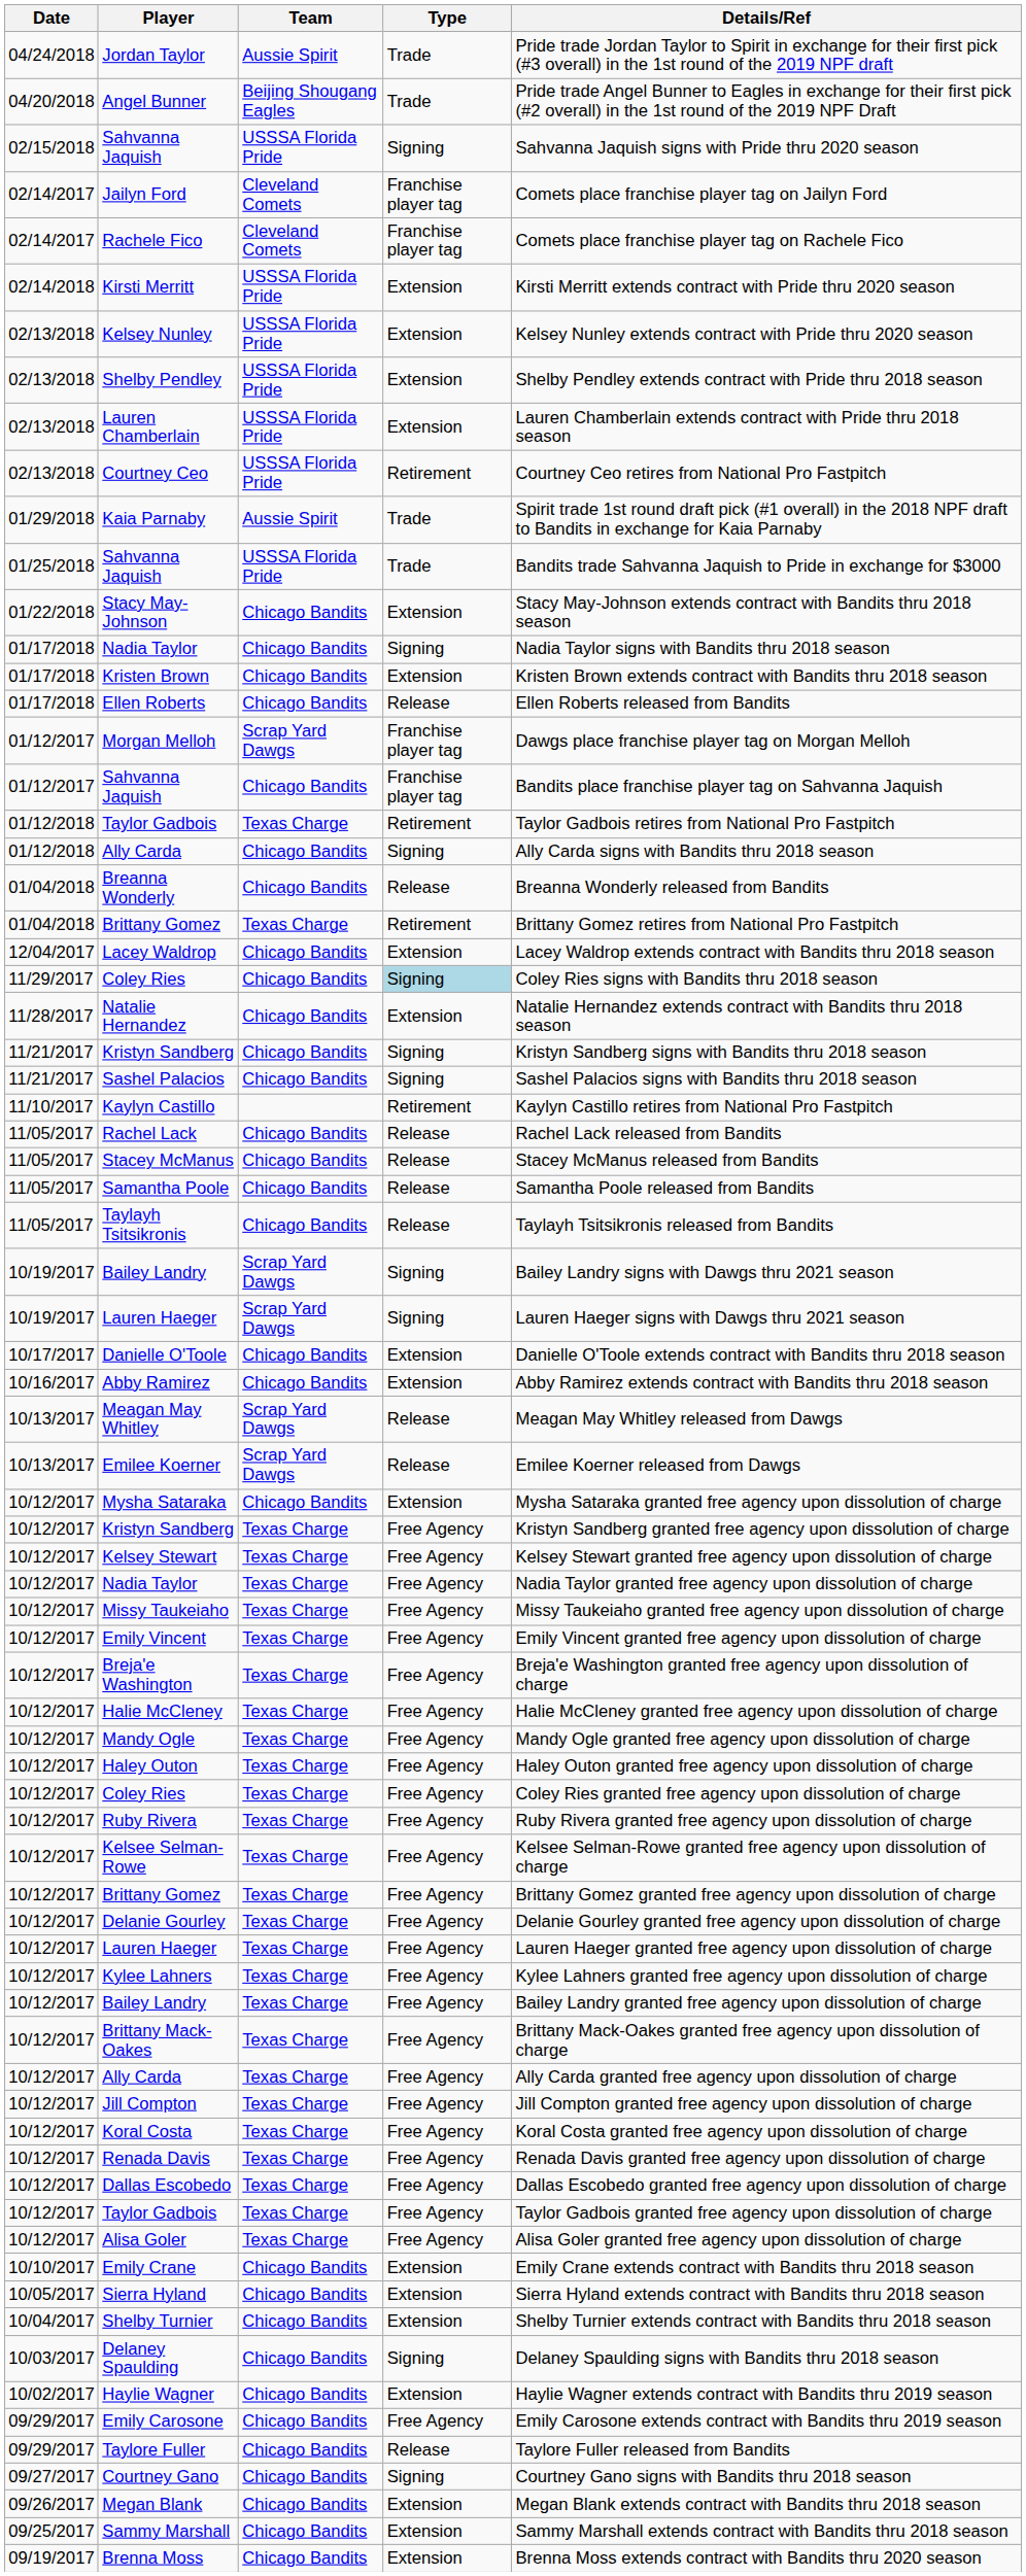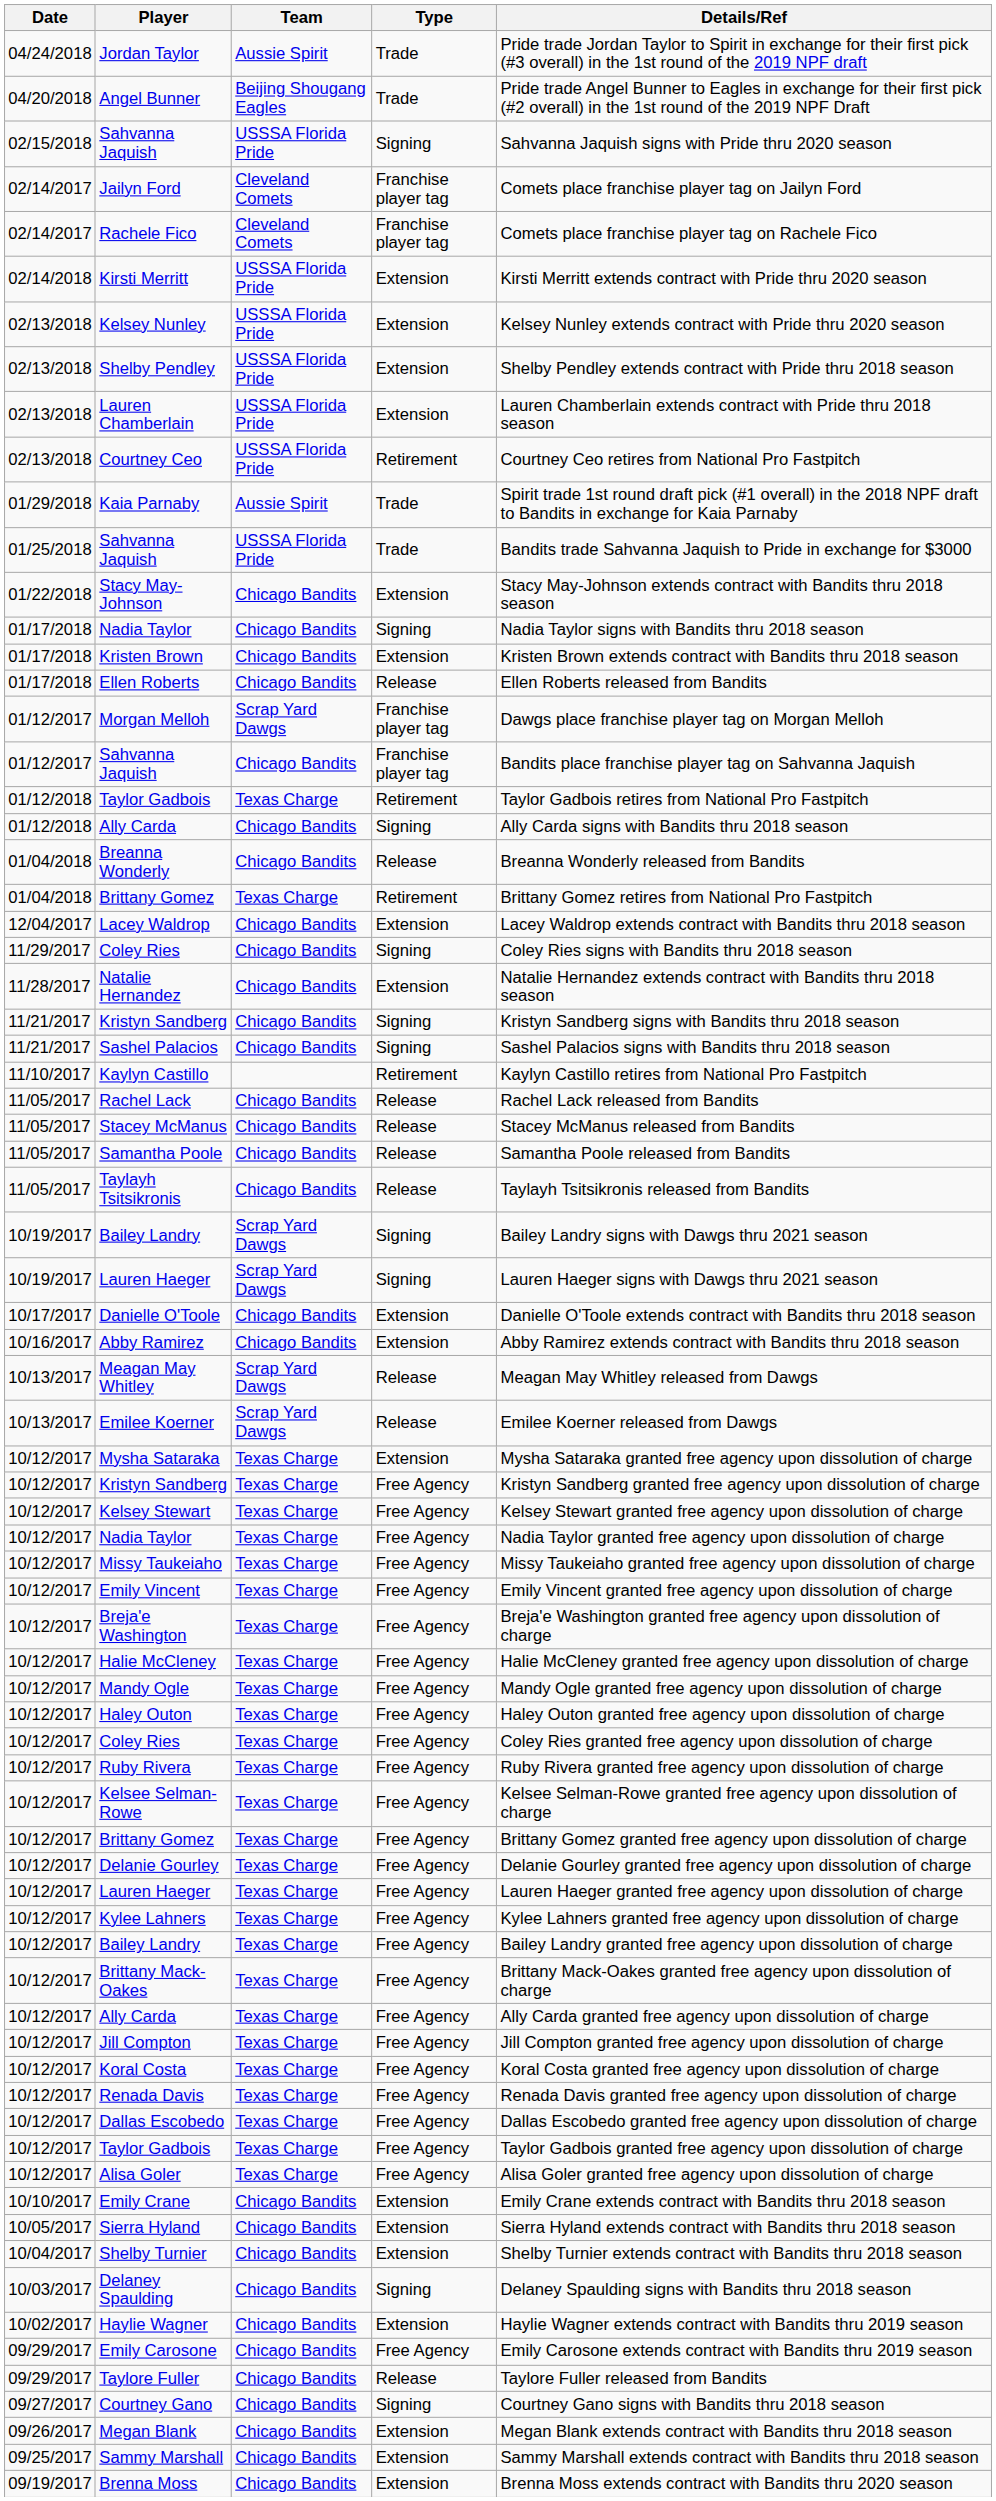11/29/2017 / Coley Ries | Type: lightblue background -> no background
Mysha Sataraka | Team: Chicago Bandits -> Texas Charge
